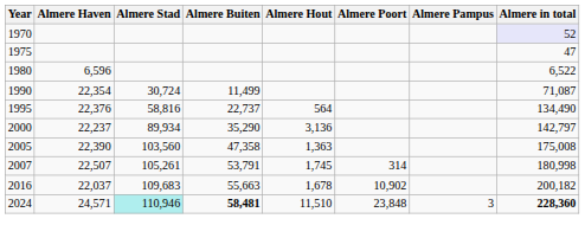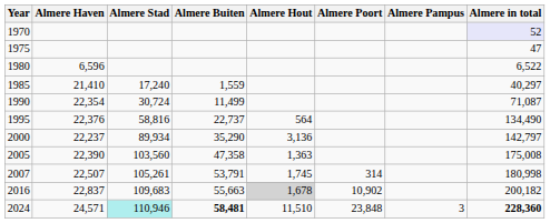+ row: 1985 | 21,410 | 17,240 | 1,559 | 40,297
2016 | Almere Haven: 22,037 -> 22,837
2016 | Almere Hout: no background -> lightgrey background
